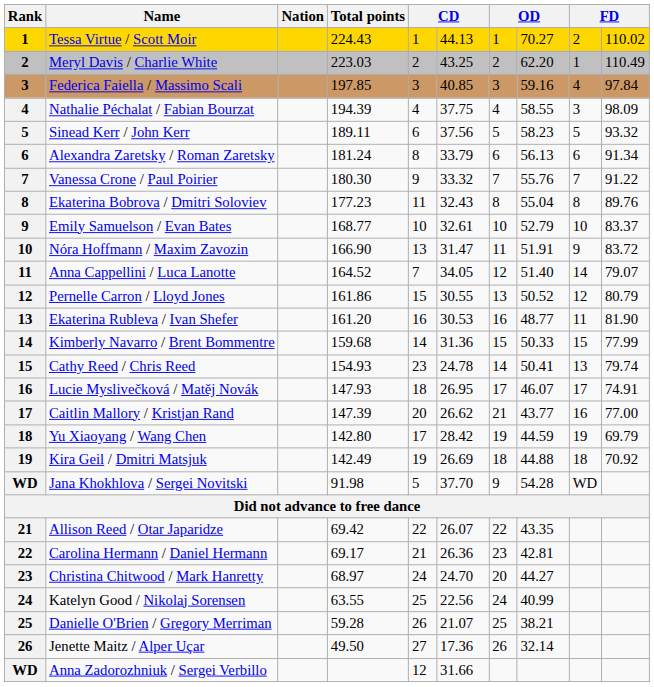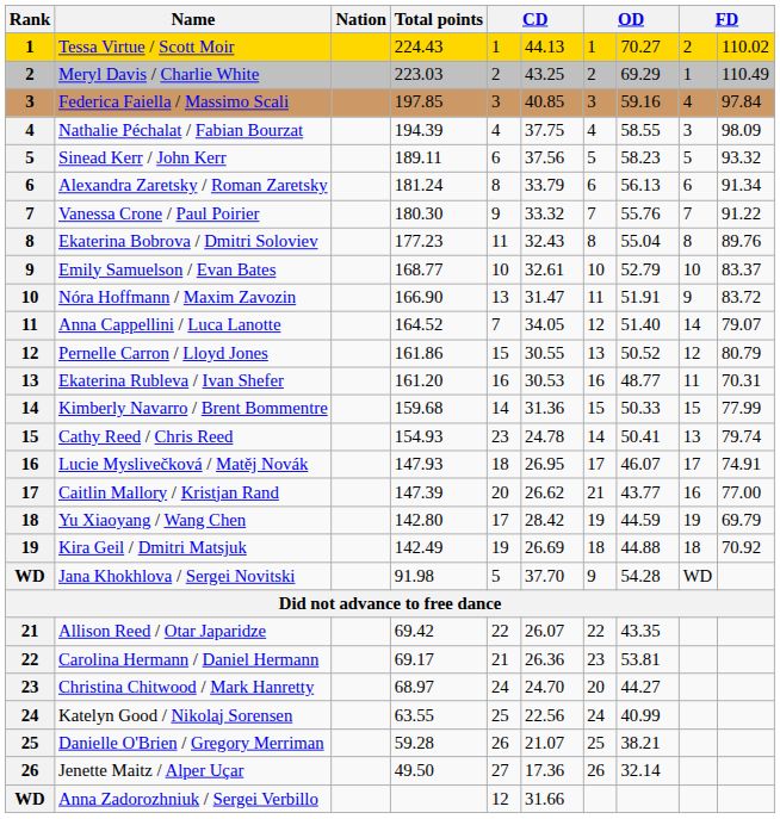Meryl Davis / Charlie White | column 8: 62.20 -> 69.29
Ekaterina Rubleva / Ivan Shefer | column 10: 81.90 -> 70.31
Carolina Hermann / Daniel Hermann | column 8: 42.81 -> 53.81
